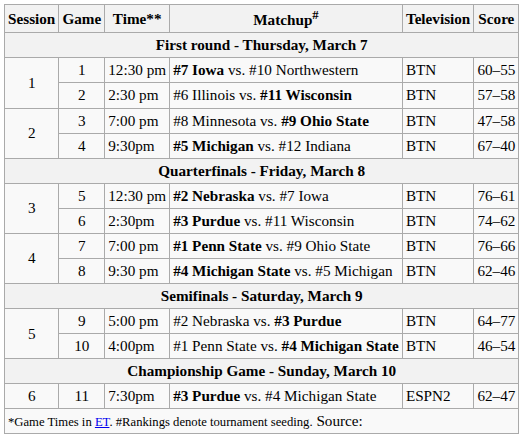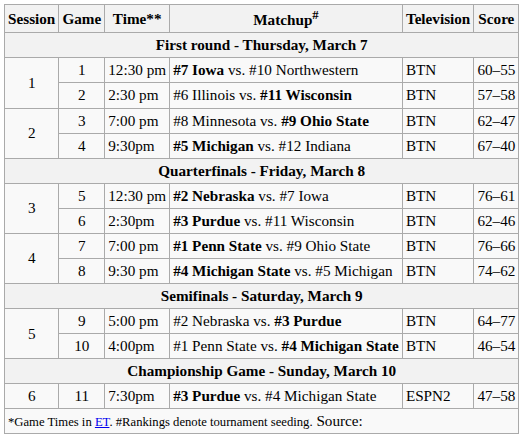#8 Minnesota vs. #9 Ohio State | Score: 47–58 -> 62–47
#3 Purdue vs. #11 Wisconsin | Score: 74–62 -> 62–46
#4 Michigan State vs. #5 Michigan | Score: 62–46 -> 74–62
#3 Purdue vs. #4 Michigan State | Score: 62–47 -> 47–58
